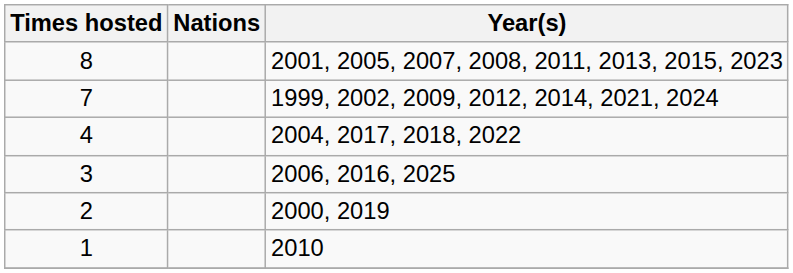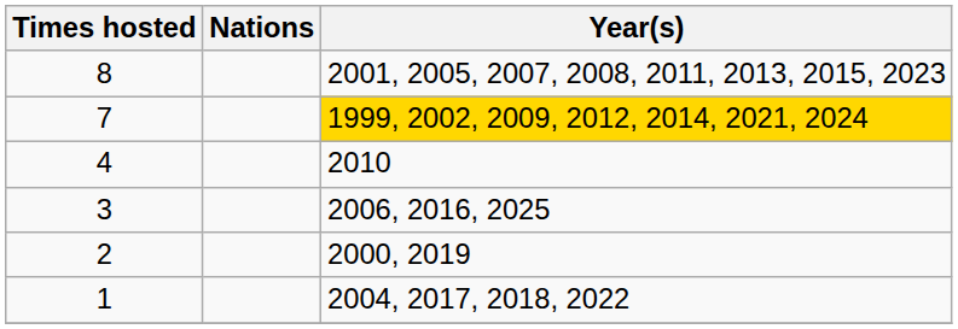7 | Year(s): no background -> gold background
4 | Year(s): 2004, 2017, 2018, 2022 -> 2010
1 | Year(s): 2010 -> 2004, 2017, 2018, 2022
